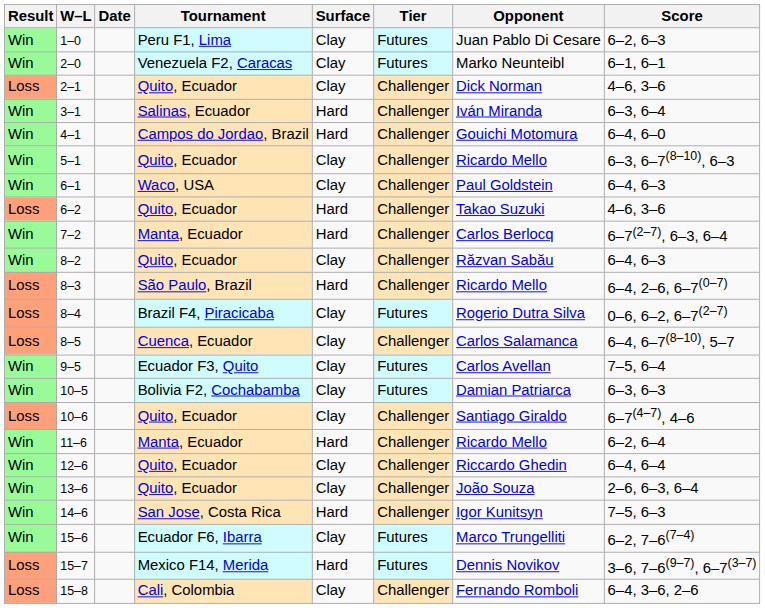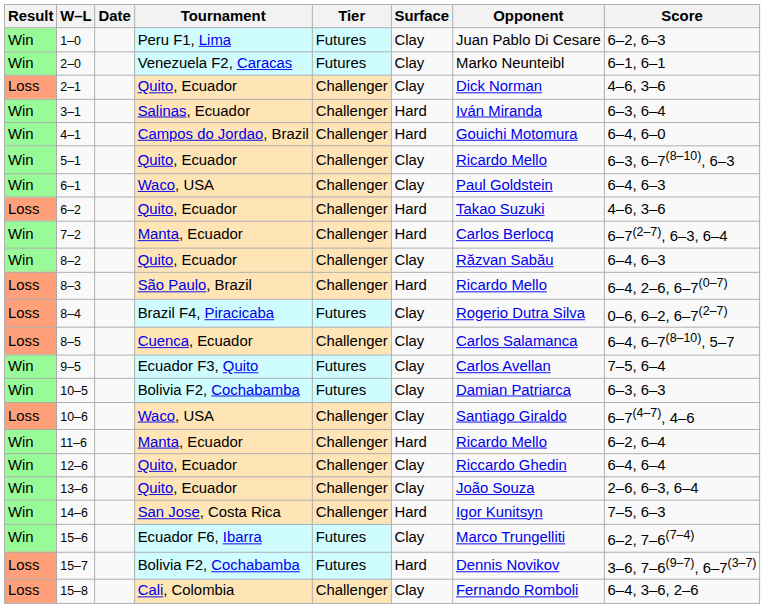columns swapped: Tier <-> Surface
10–6 | Tournament: Quito, Ecuador -> Waco, USA
15–7 | Tournament: Mexico F14, Merida -> Bolivia F2, Cochabamba
